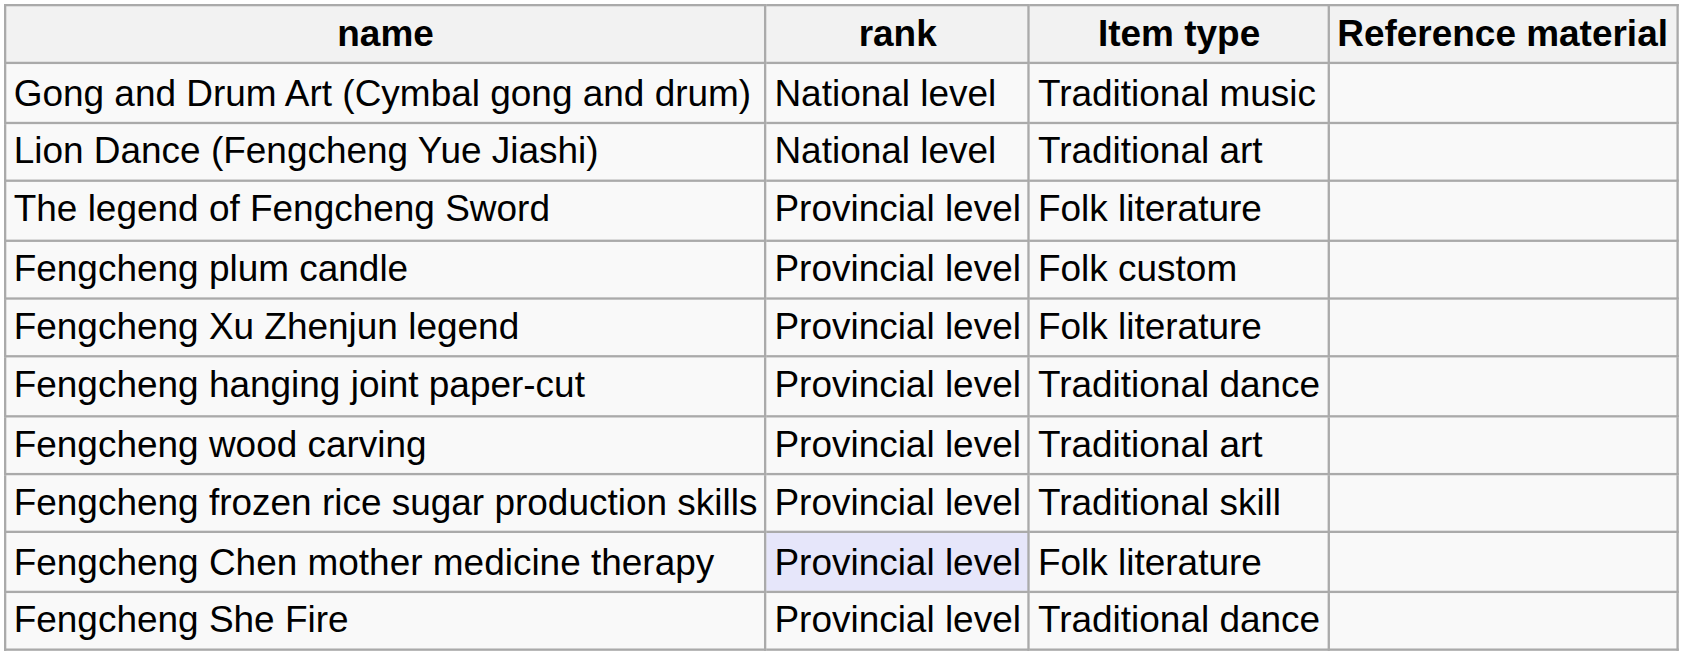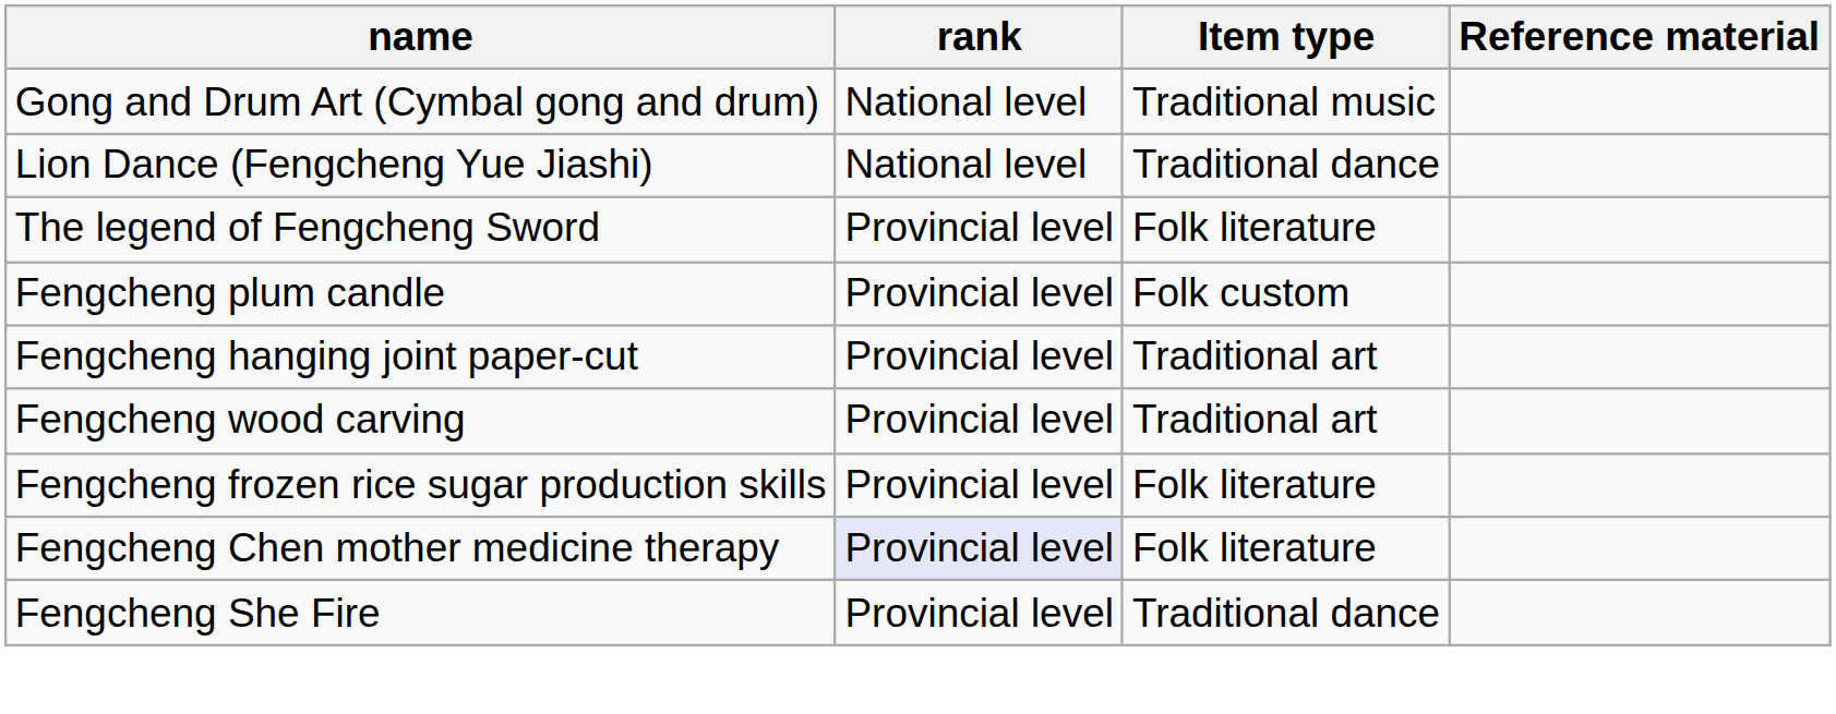Lion Dance (Fengcheng Yue Jiashi) | Item type: Traditional art -> Traditional dance
- row: Fengcheng Xu Zhenjun legend | Provincial level | Folk literature
Fengcheng hanging joint paper-cut | Item type: Traditional dance -> Traditional art
Fengcheng frozen rice sugar production skills | Item type: Traditional skill -> Folk literature
